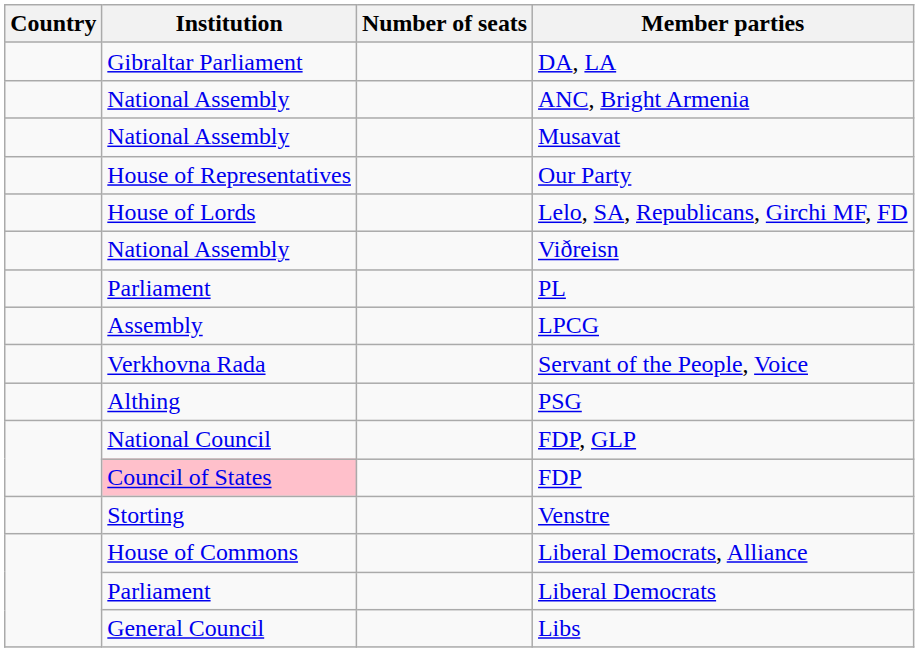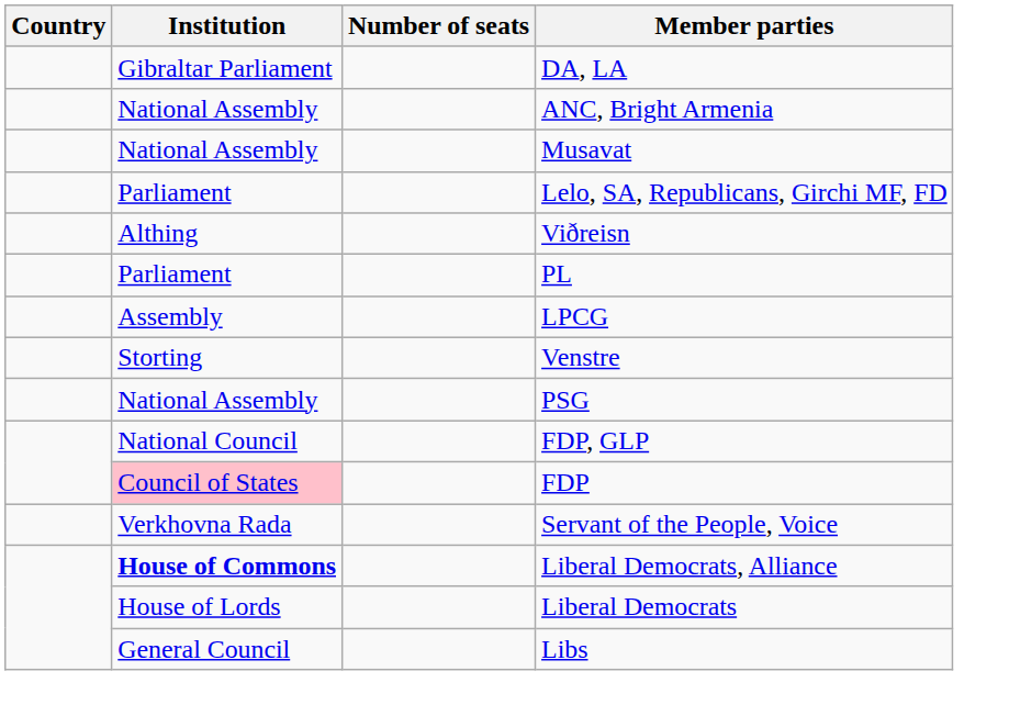- row: House of Representatives | Our Party
Lelo, SA, Republicans, Girchi MF, FD | Institution: House of Lords -> Parliament
Viðreisn | Institution: National Assembly -> Althing
rows swapped: Venstre <-> Servant of the People, Voice
PSG | Institution: Althing -> National Assembly
Liberal Democrats, Alliance | Institution: normal -> bold
Liberal Democrats | Institution: Parliament -> House of Lords
